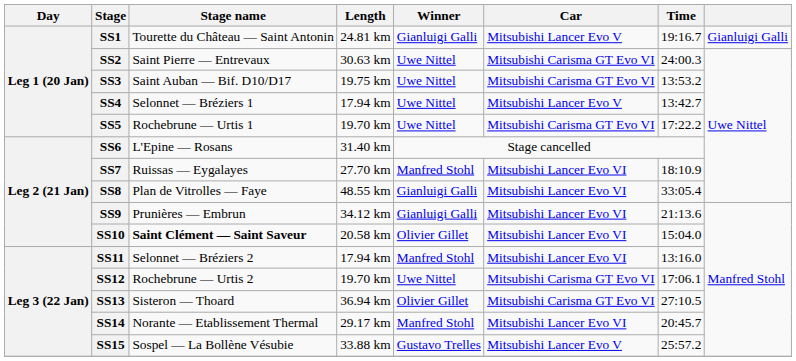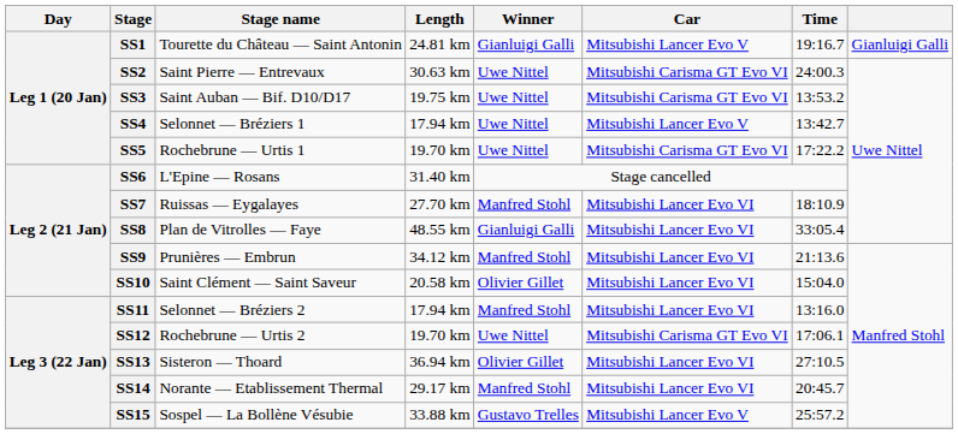SS9 | Winner: Gianluigi Galli -> Manfred Stohl
SS10 | Stage name: bold -> normal
SS13 | Car: Mitsubishi Carisma GT Evo VI -> Mitsubishi Lancer Evo VI
